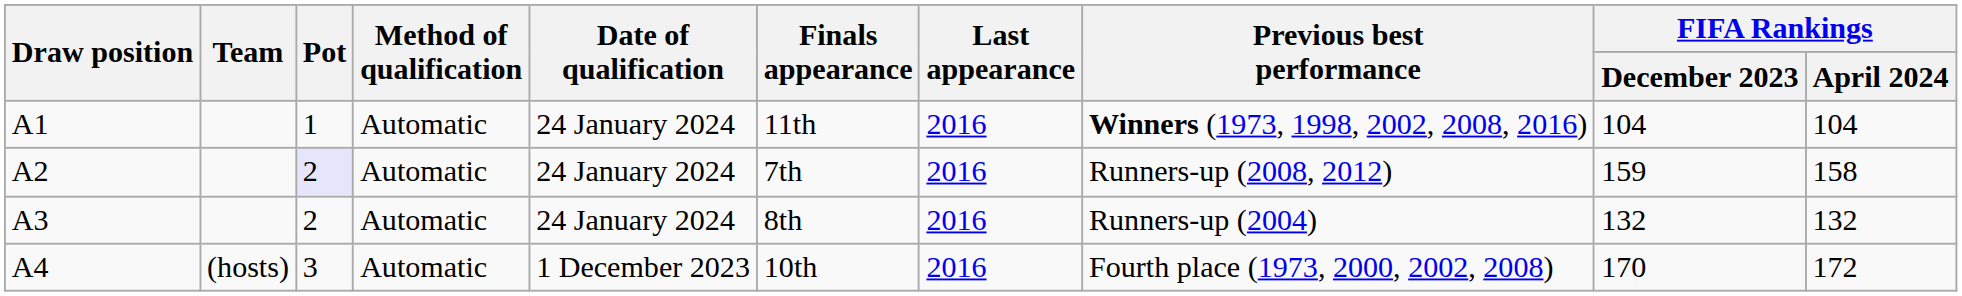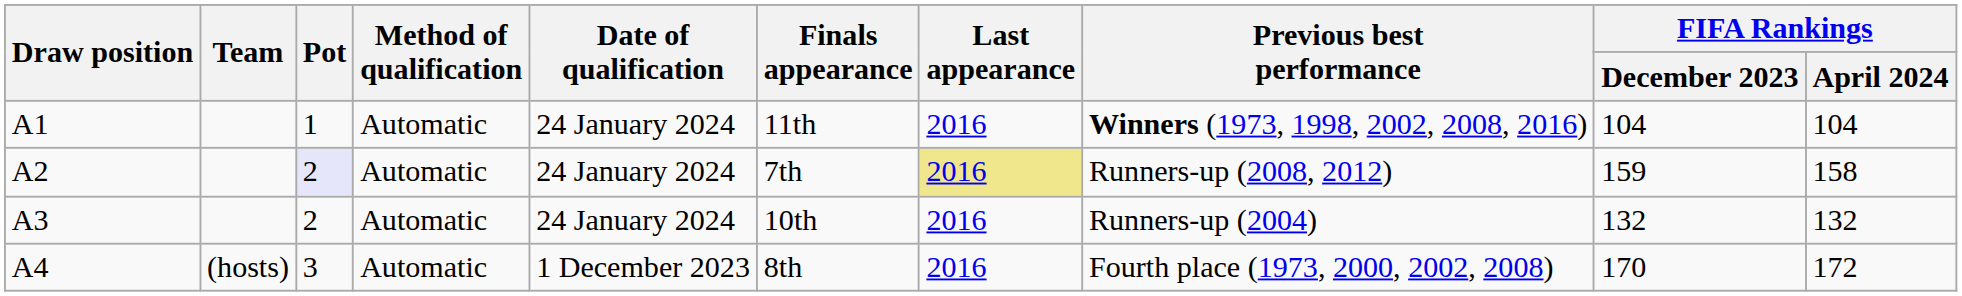A2 | Last appearance: no background -> khaki background
A3 | Finals appearance: 8th -> 10th
A4 | Finals appearance: 10th -> 8th
